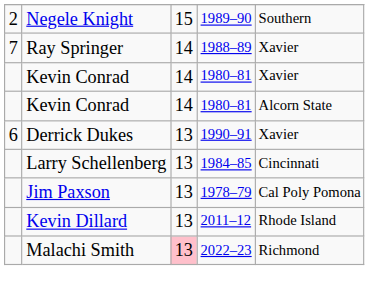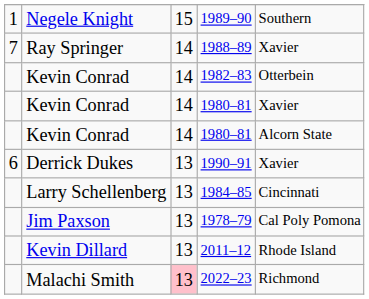1989–90 | column 1: 2 -> 1
+ row: Kevin Conrad | 14 | 1982–83 | Otterbein
